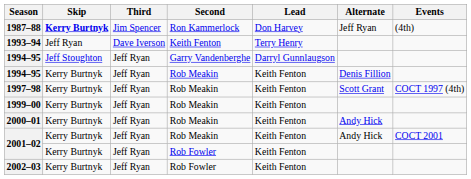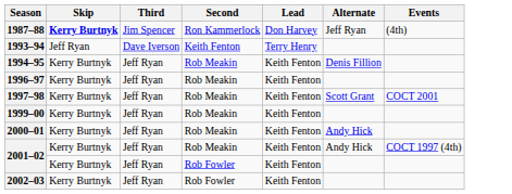- row: 1994–95 | Jeff Stoughton | Jeff Ryan | Garry Vandenberghe | Darryl Gunnlaugson
+ row: 1996–97 | Kerry Burtnyk | Jeff Ryan | Rob Meakin | Keith Fenton
1997–98 | Events: COCT 1997 (4th) -> COCT 2001
2001–02 / Rob Meakin | Events: COCT 2001 -> COCT 1997 (4th)
